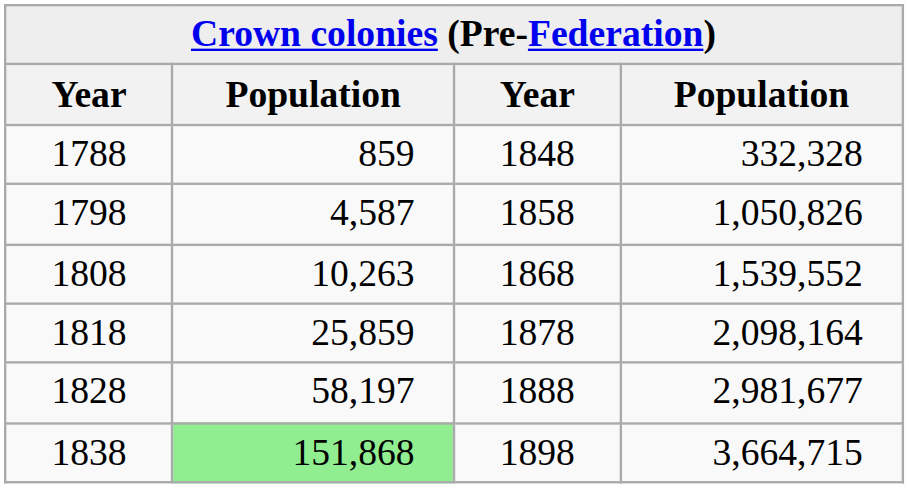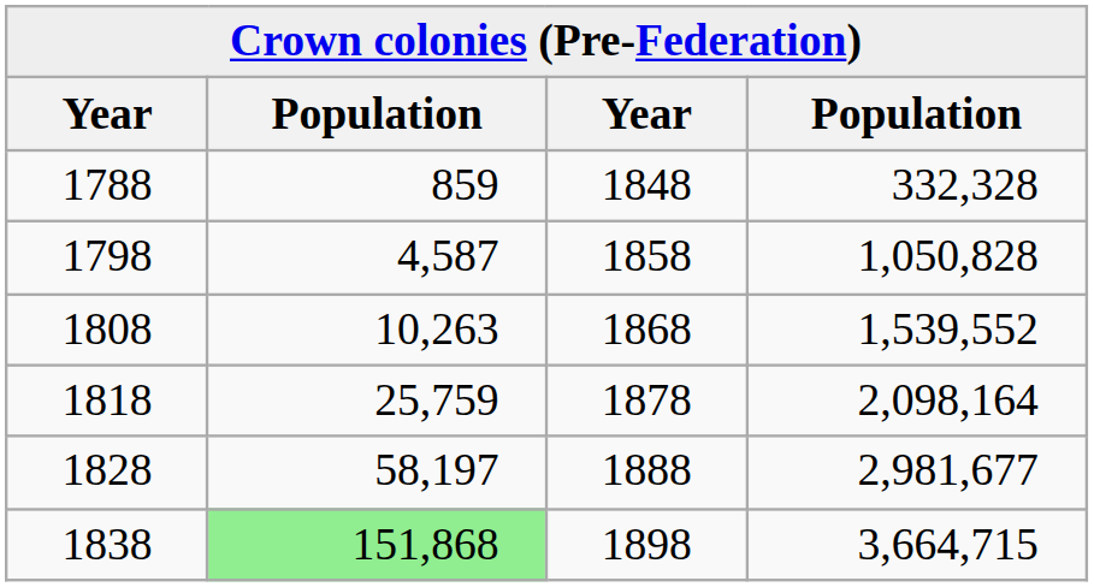1798 | column 4: 1,050,826 -> 1,050,828
1818 | column 2: 25,859 -> 25,759
